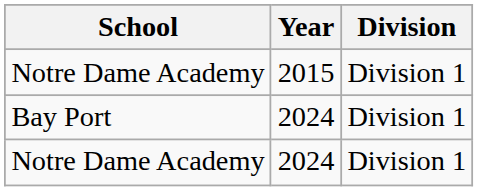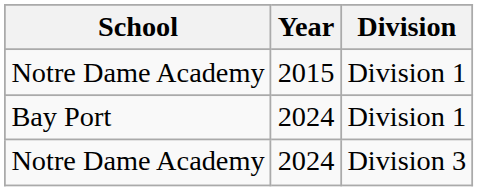Notre Dame Academy / 2024 | Division: Division 1 -> Division 3
